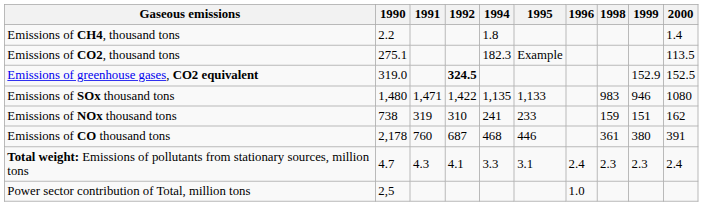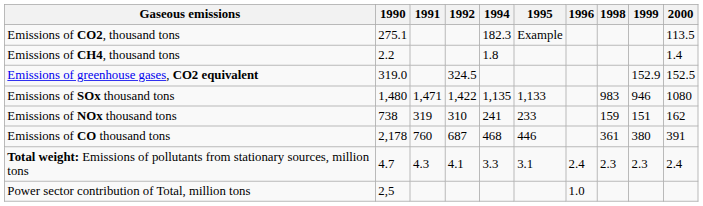rows swapped: Emissions of CO2, thousand tons <-> Emissions of CH4, thousand tons
Emissions of greenhouse gases, CO2 equivalent | 1992: bold -> normal
